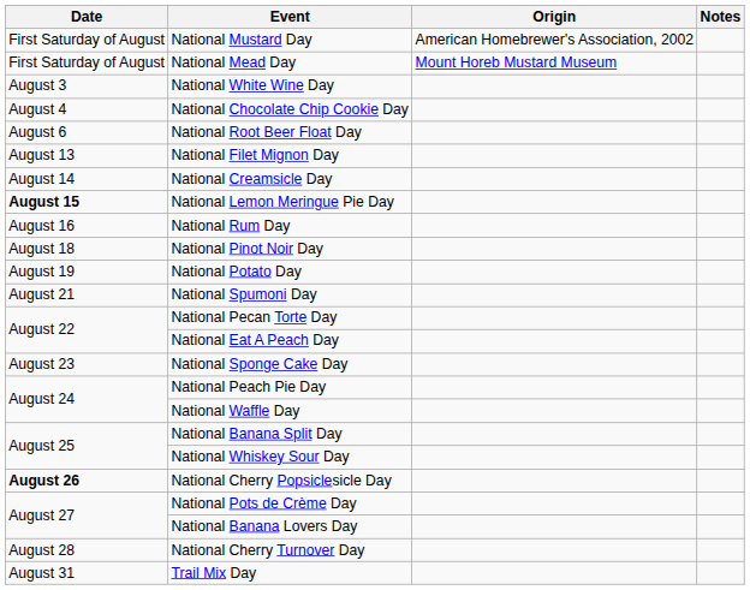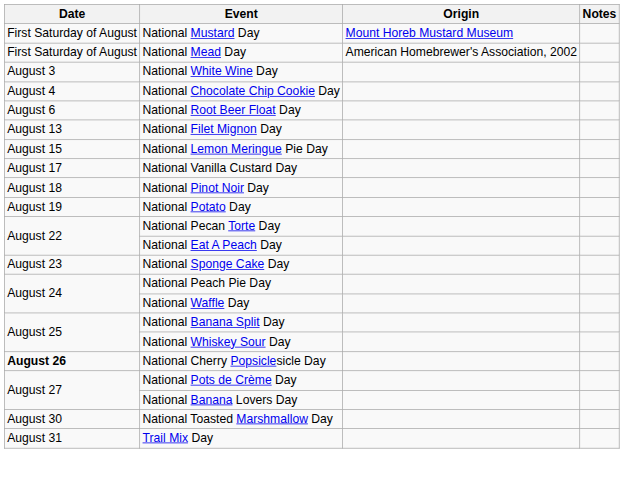National Mustard Day | Origin: American Homebrewer's Association, 2002 -> Mount Horeb Mustard Museum
National Mead Day | Origin: Mount Horeb Mustard Museum -> American Homebrewer's Association, 2002
- row: August 14 | National Creamsicle Day
National Lemon Meringue Pie Day | Date: bold -> normal
- row: August 16 | National Rum Day
+ row: August 17 | National Vanilla Custard Day
- row: August 21 | National Spumoni Day
- row: August 28 | National Cherry Turnover Day
+ row: August 30 | National Toasted Marshmallow Day
